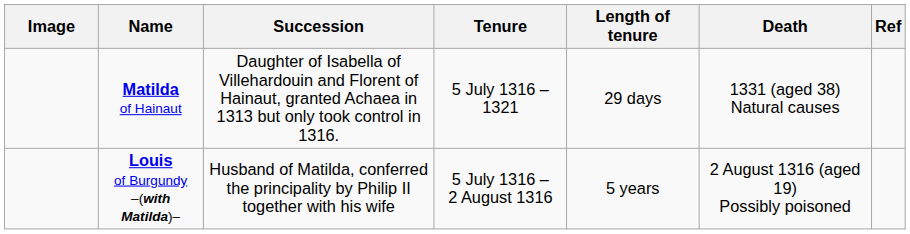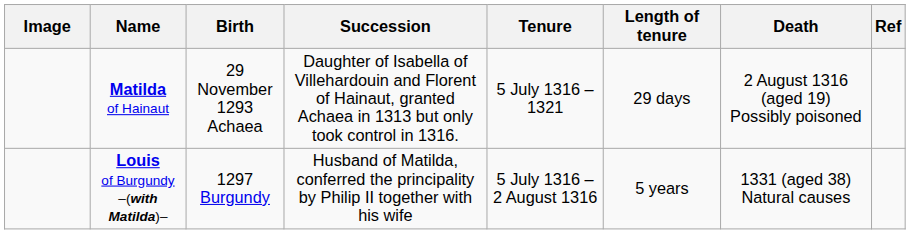+ column: Birth | 29 November 1293 Achaea | 1297 Burgundy
Matilda of Hainaut | Death: 1331 (aged 38) Natural causes -> 2 August 1316 (aged 19) Possibly poisoned
Louis of Burgundy –(with Matilda)– | Death: 2 August 1316 (aged 19) Possibly poisoned -> 1331 (aged 38) Natural causes
